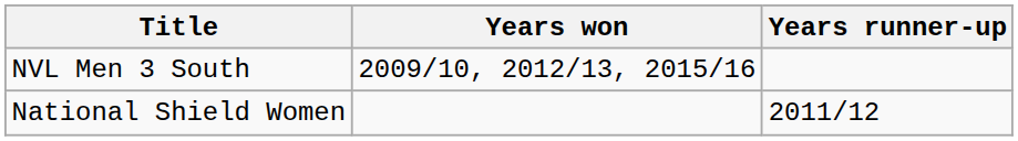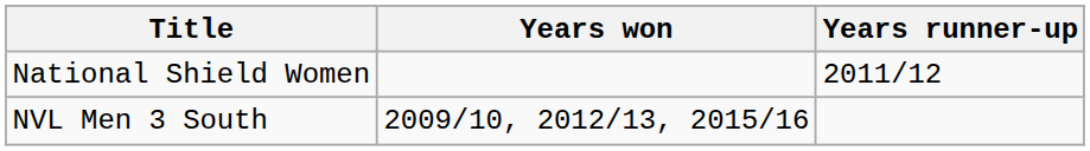rows swapped: NVL Men 3 South <-> National Shield Women
